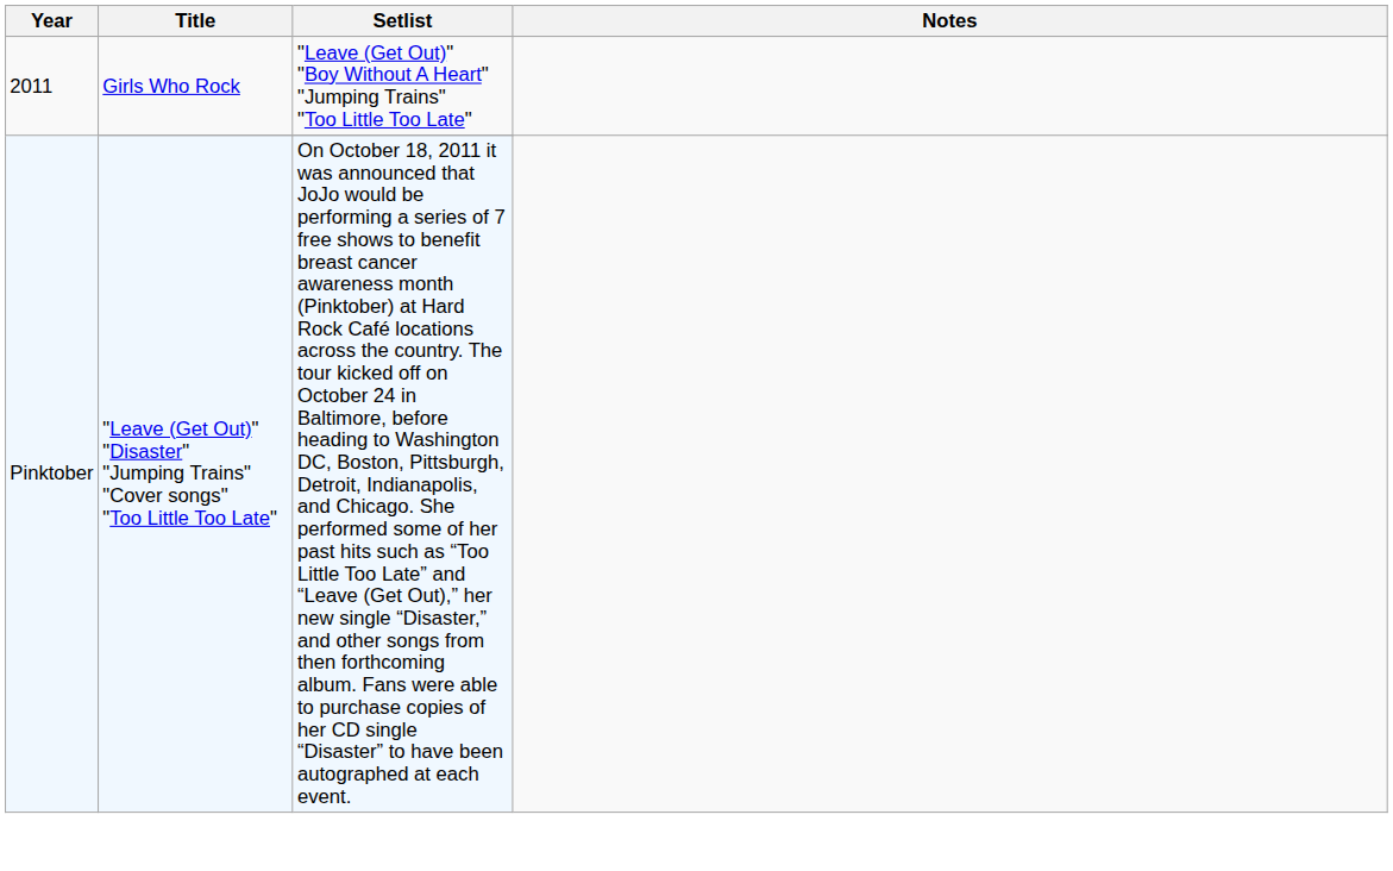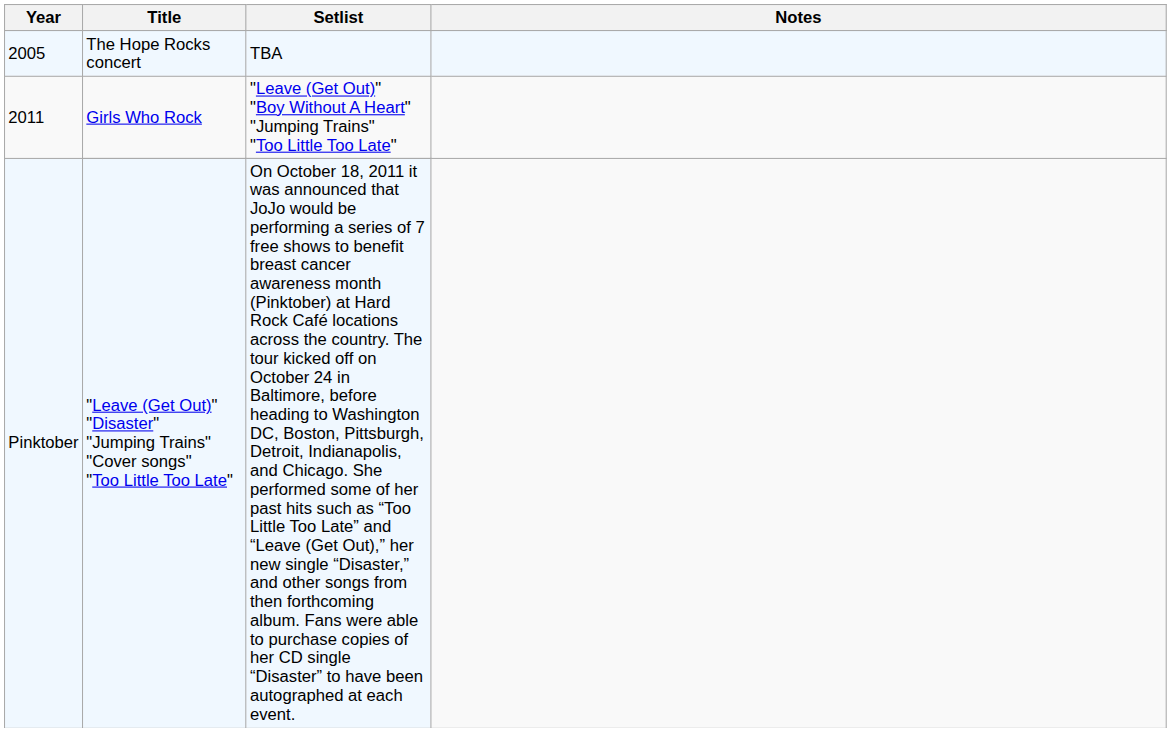+ row: 2005 | The Hope Rocks concert | TBA
